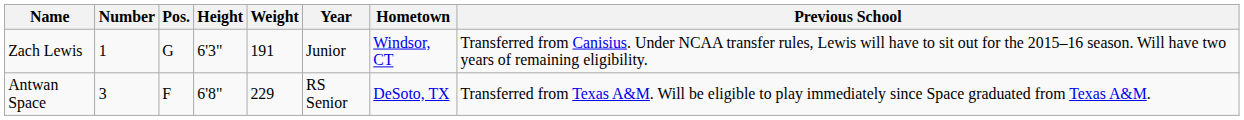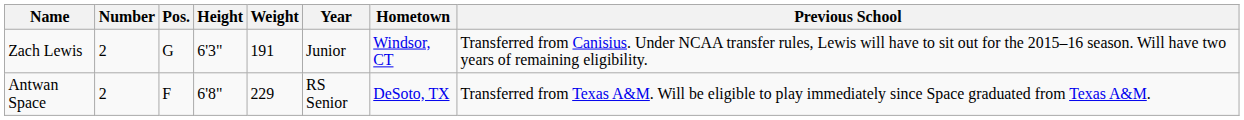Zach Lewis | Number: 1 -> 2
Antwan Space | Number: 3 -> 2
